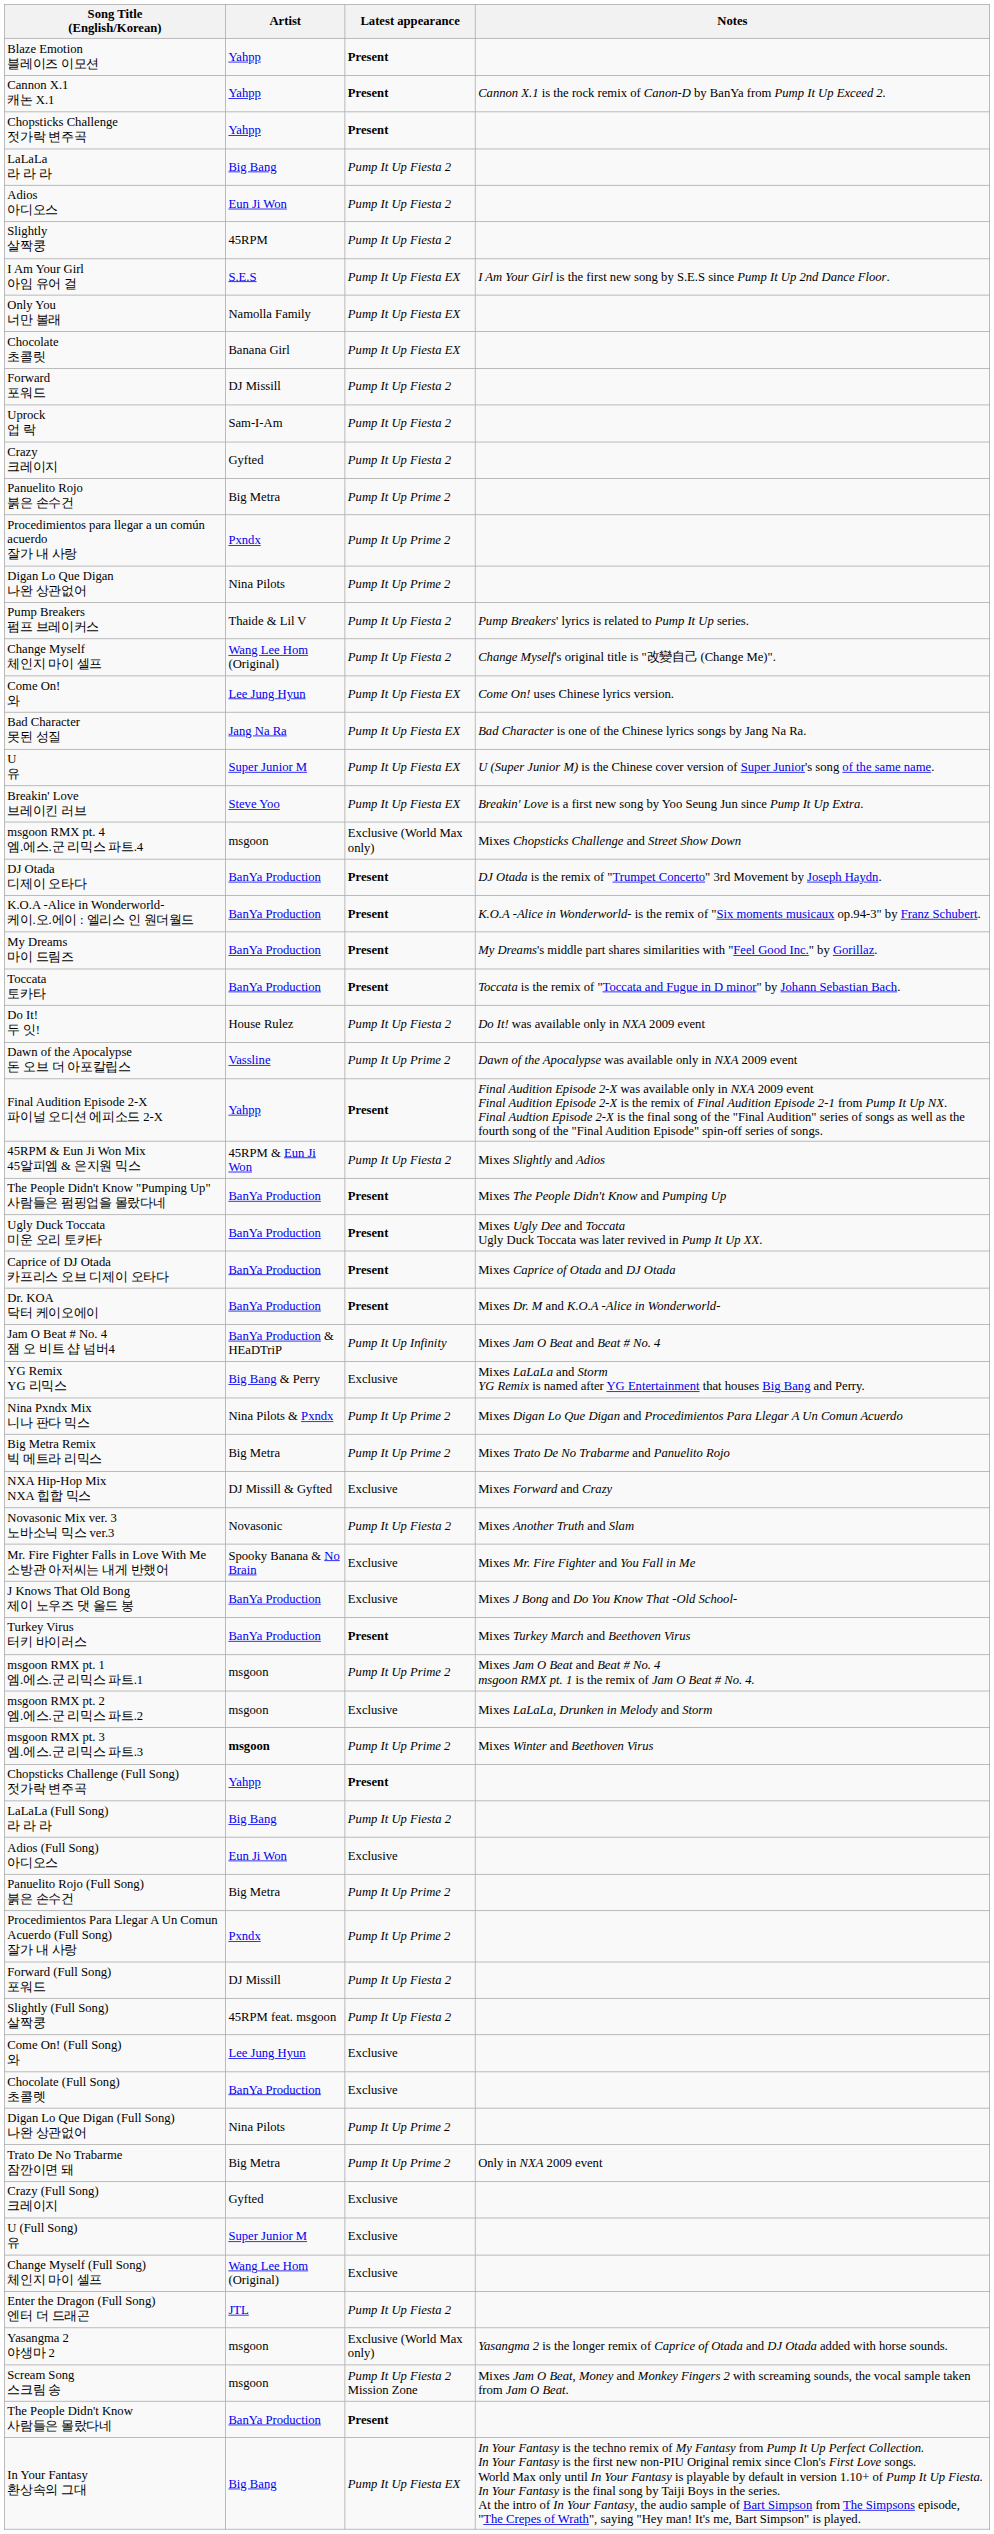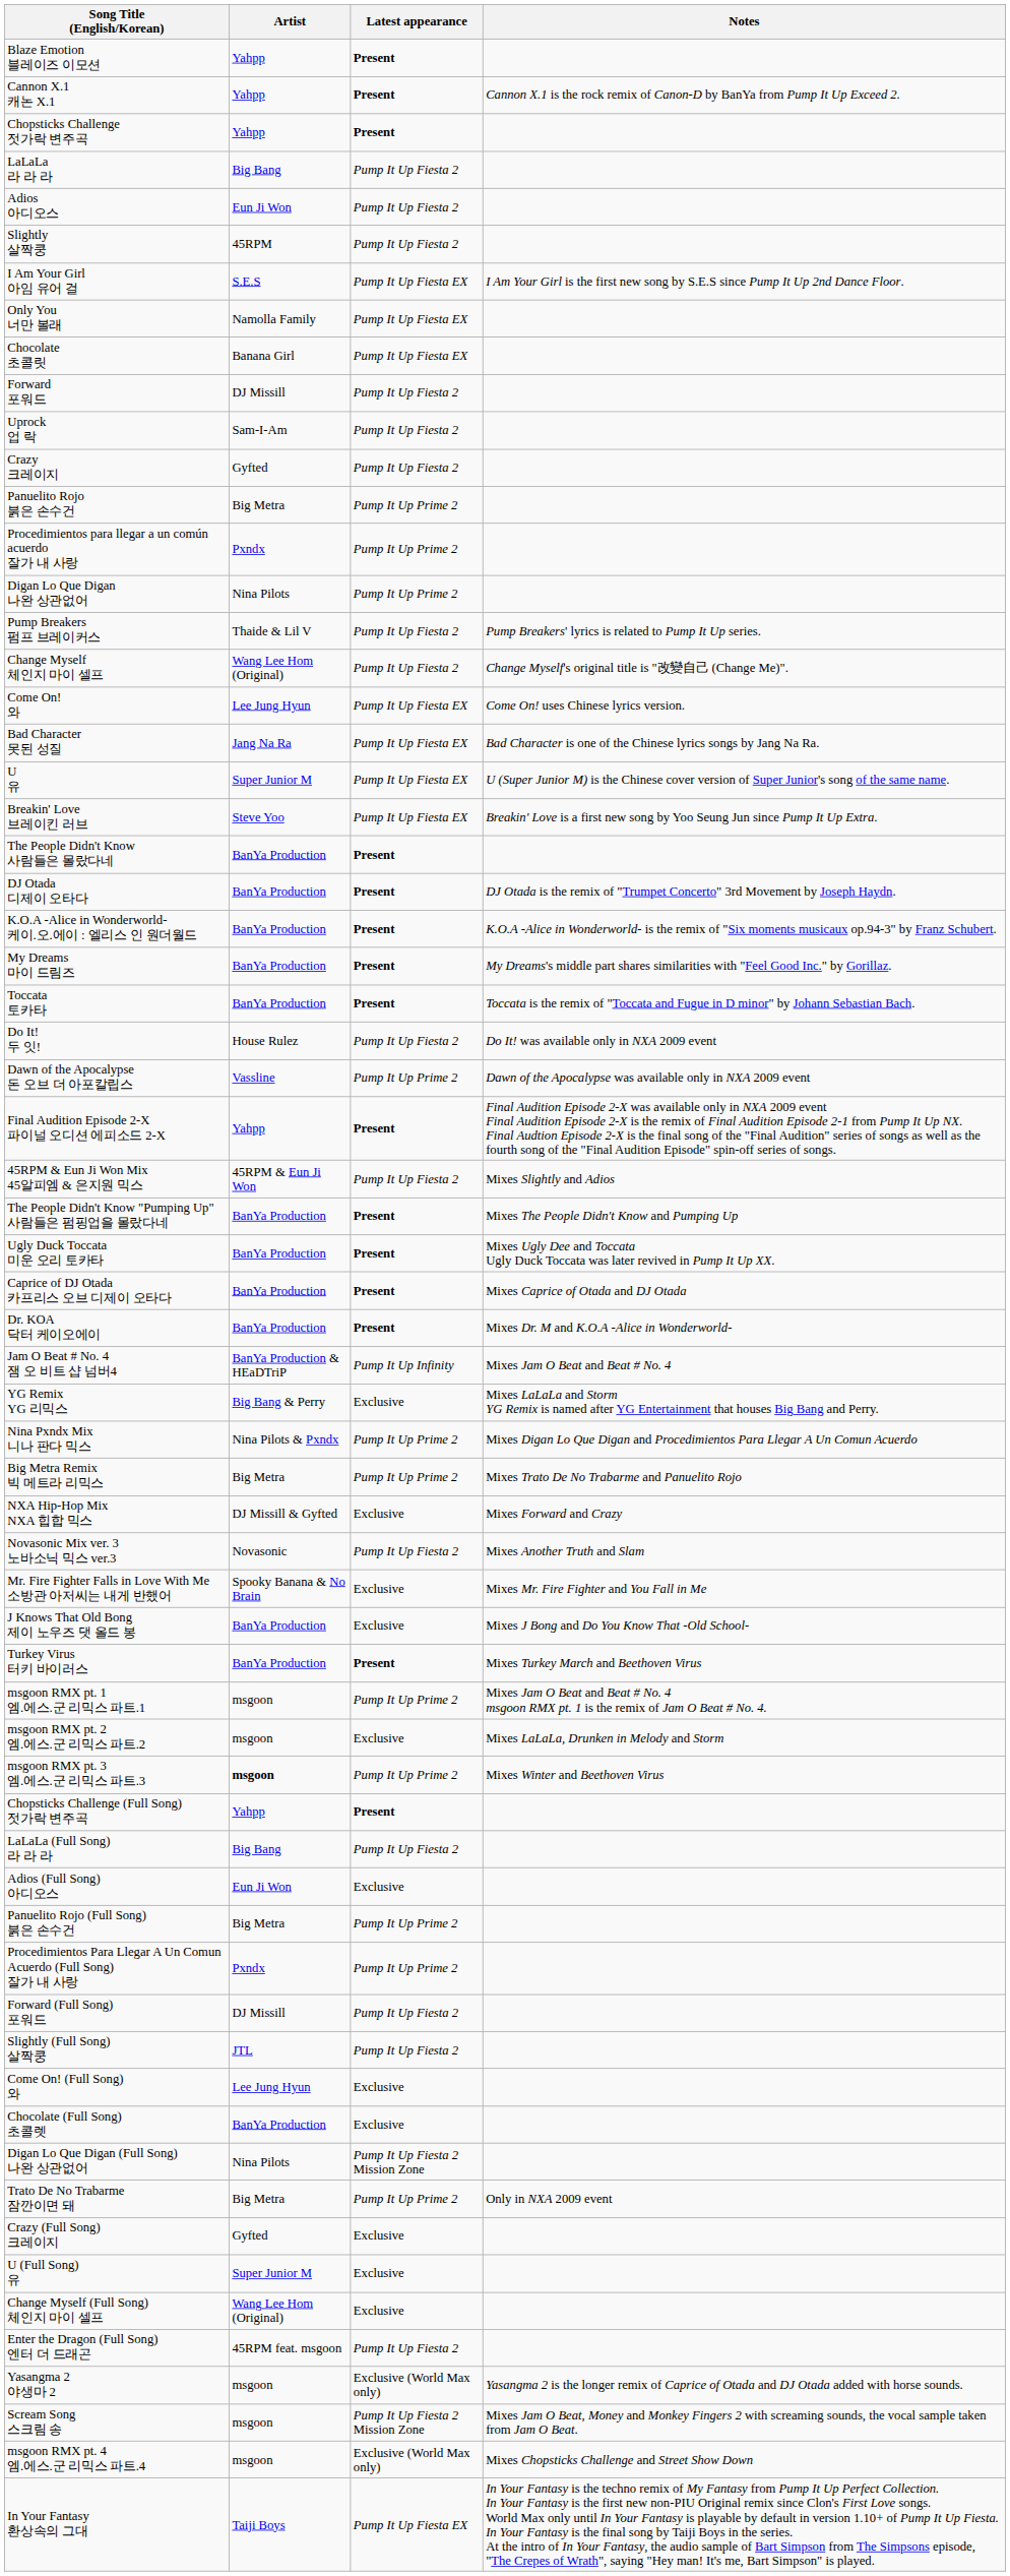rows swapped: The People Didn't Know 사람들은 몰랐다네 <-> msgoon RMX pt. 4 엠.에스.군 리믹스 파트.4
Slightly (Full Song) 살짝쿵 | Artist: 45RPM feat. msgoon -> JTL
Digan Lo Que Digan (Full Song) 나완 상관없어 | Latest appearance: Pump It Up Prime 2 -> Pump It Up Fiesta 2 Mission Zone
Enter the Dragon (Full Song) 엔터 더 드래곤 | Artist: JTL -> 45RPM feat. msgoon
In Your Fantasy 환상속의 그대 | Artist: Big Bang -> Taiji Boys
